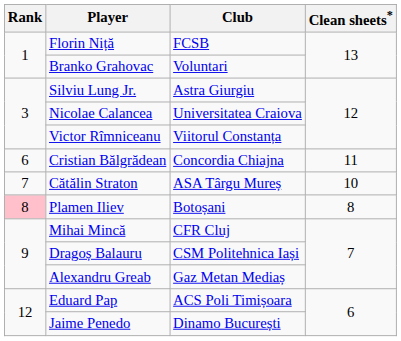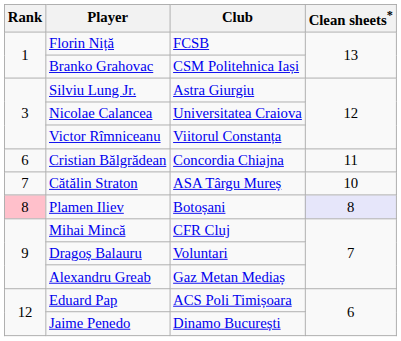Branko Grahovac | Club: Voluntari -> CSM Politehnica Iași
Plamen Iliev | Clean sheets*: no background -> lavender background
Dragoș Balauru | Club: CSM Politehnica Iași -> Voluntari
